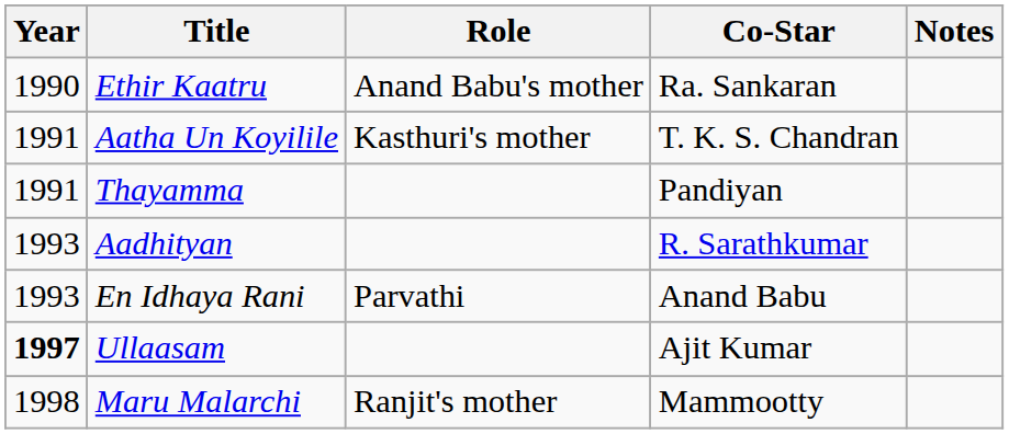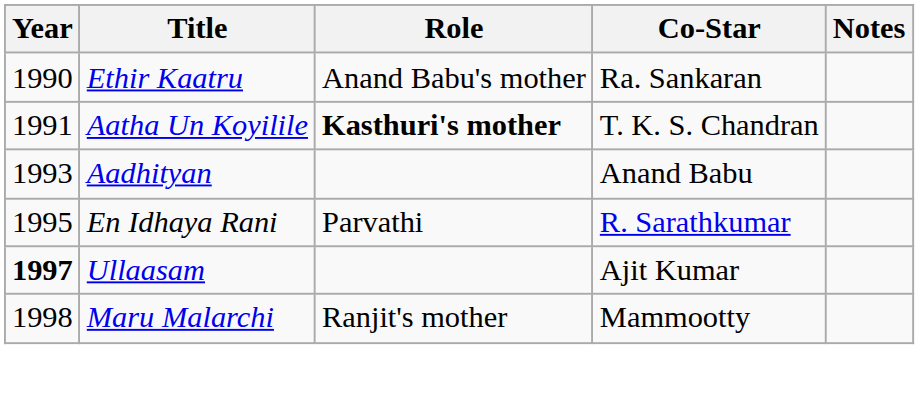Aatha Un Koyilile | Role: normal -> bold
- row: 1991 | Thayamma | Pandiyan
Aadhityan | Co-Star: R. Sarathkumar -> Anand Babu
En Idhaya Rani | Year: 1993 -> 1995
En Idhaya Rani | Co-Star: Anand Babu -> R. Sarathkumar
